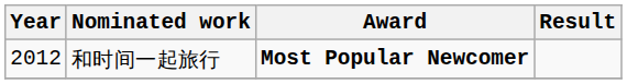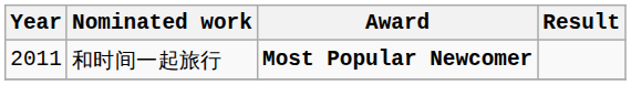和时间一起旅行 | Year: 2012 -> 2011
